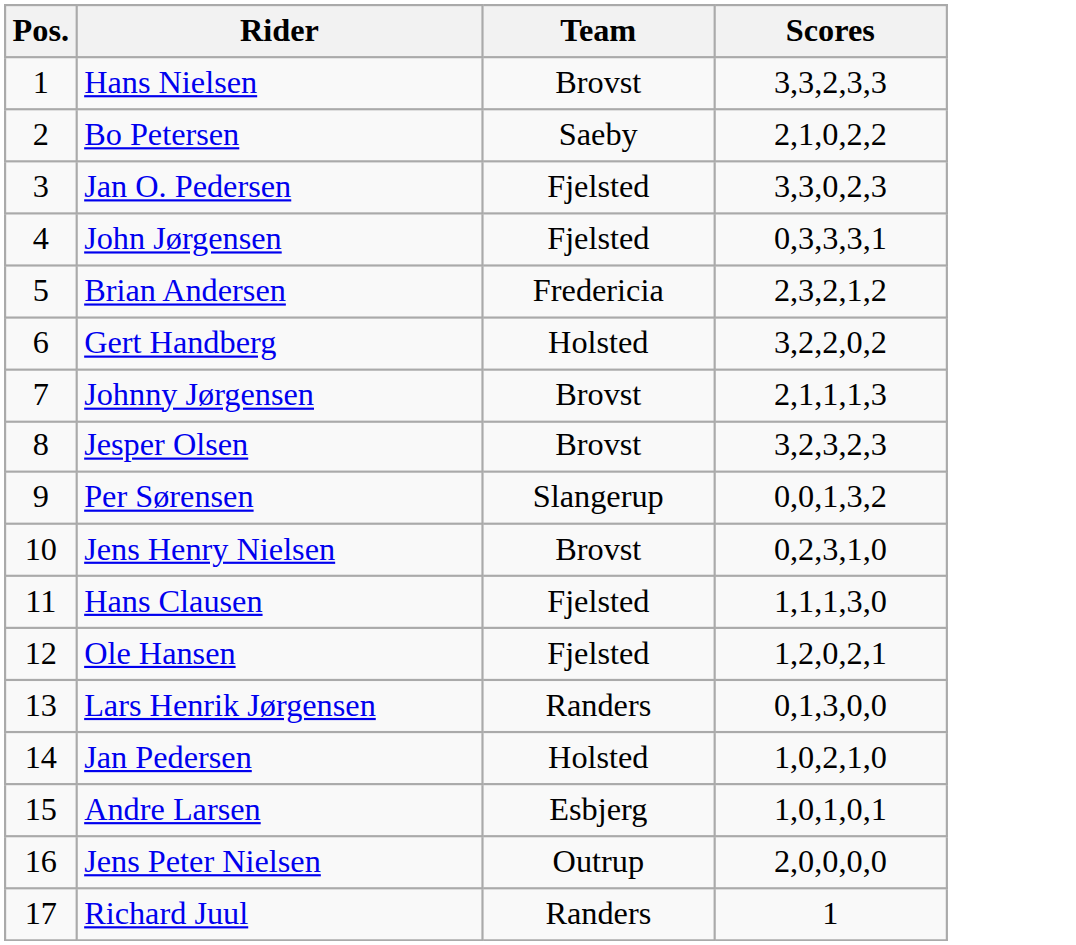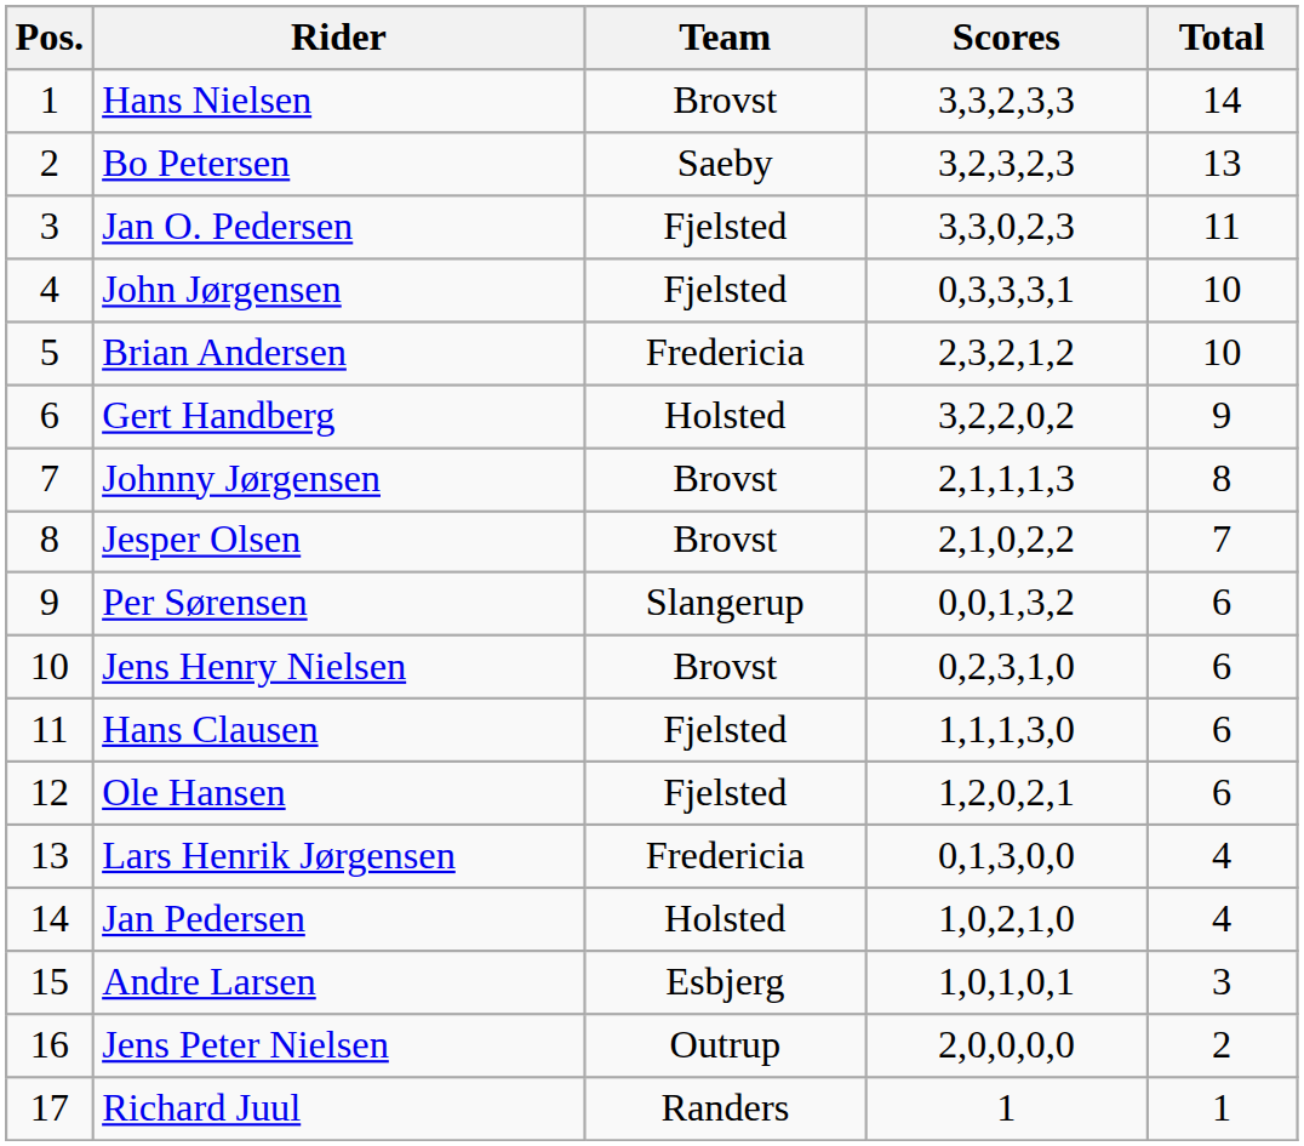+ column: Total | 14 | 13 | 11 | 10 | 10 | 9 | 8 | 7 | 6 | 6 | 6 | 6 | 4 | 4 | 3 | 2 | 1
Bo Petersen | Scores: 2,1,0,2,2 -> 3,2,3,2,3
Jesper Olsen | Scores: 3,2,3,2,3 -> 2,1,0,2,2
Lars Henrik Jørgensen | Team: Randers -> Fredericia
